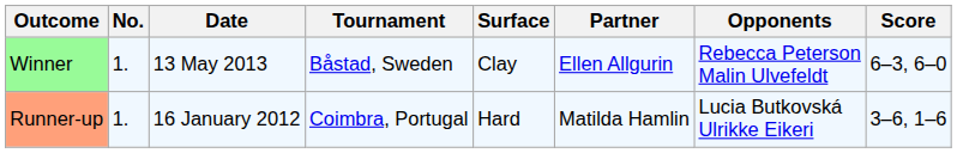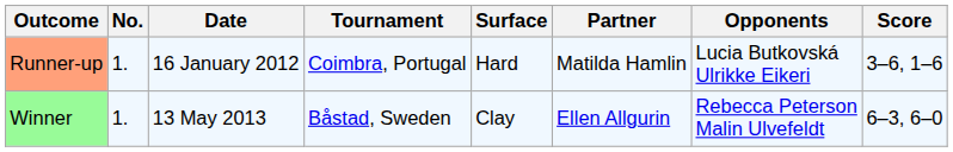rows swapped: Runner-up <-> Winner
